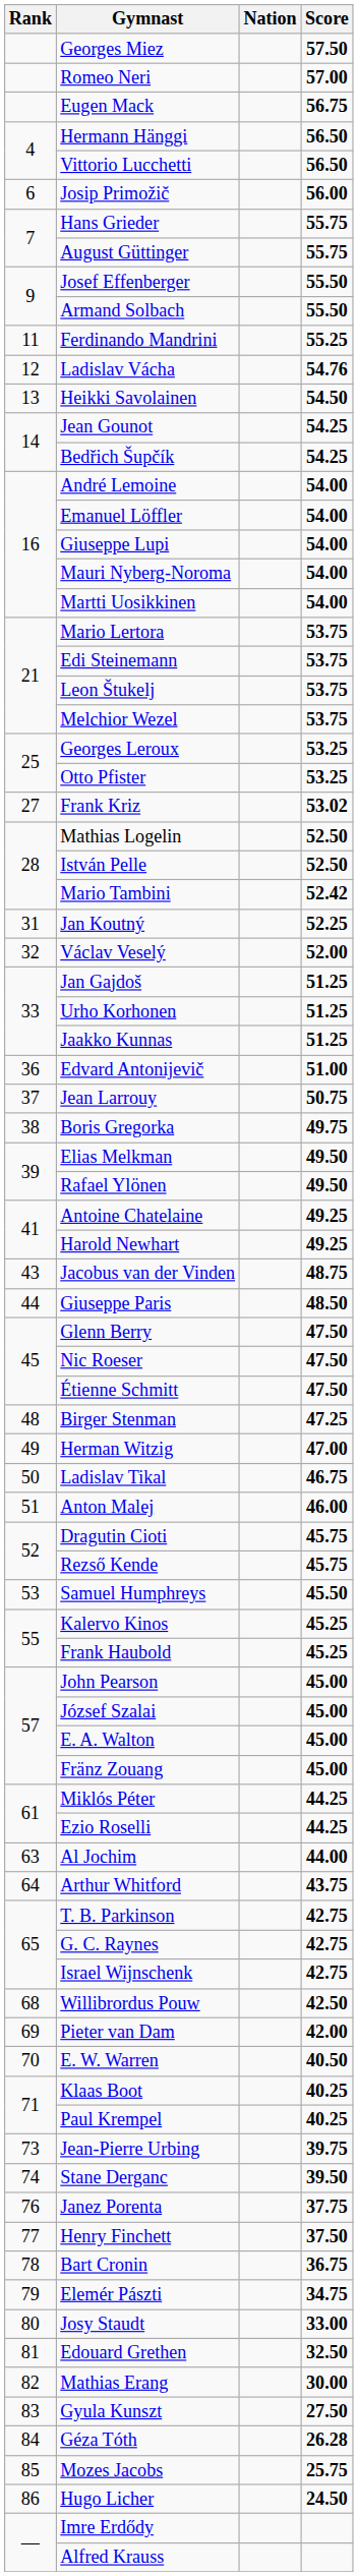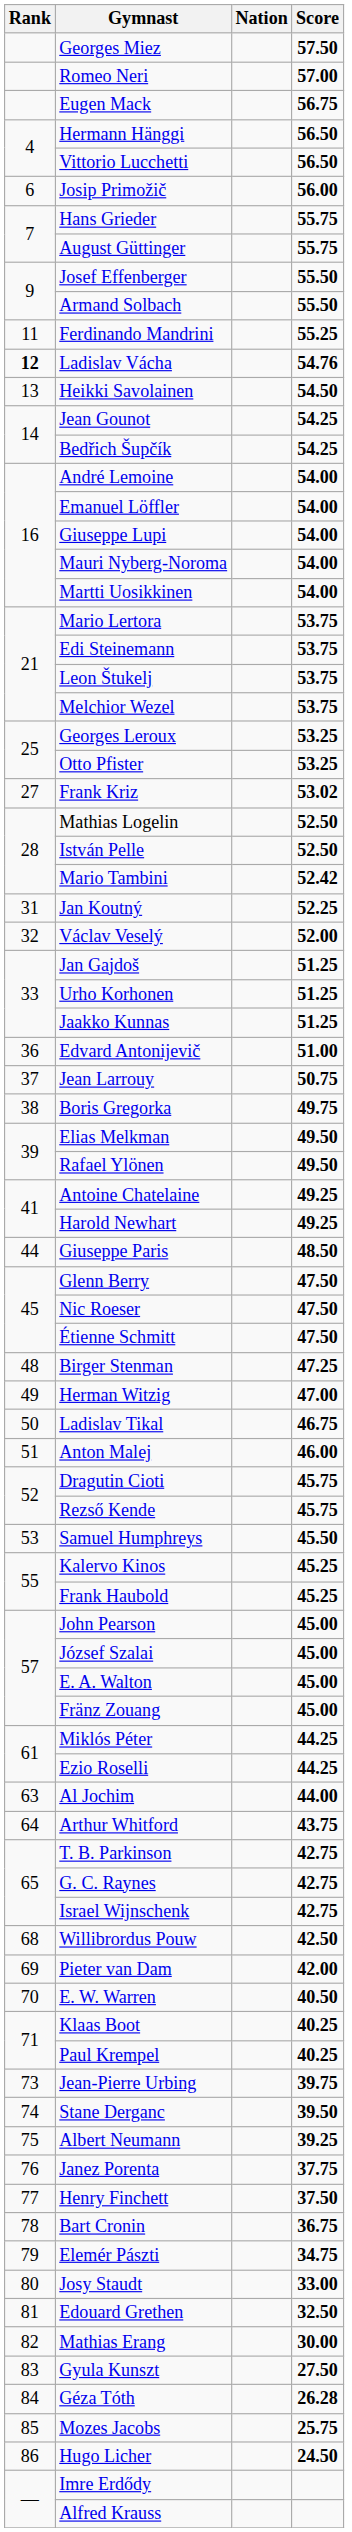Ladislav Vácha | Rank: normal -> bold
- row: 43 | Jacobus van der Vinden | 48.75
+ row: 75 | Albert Neumann | 39.25
